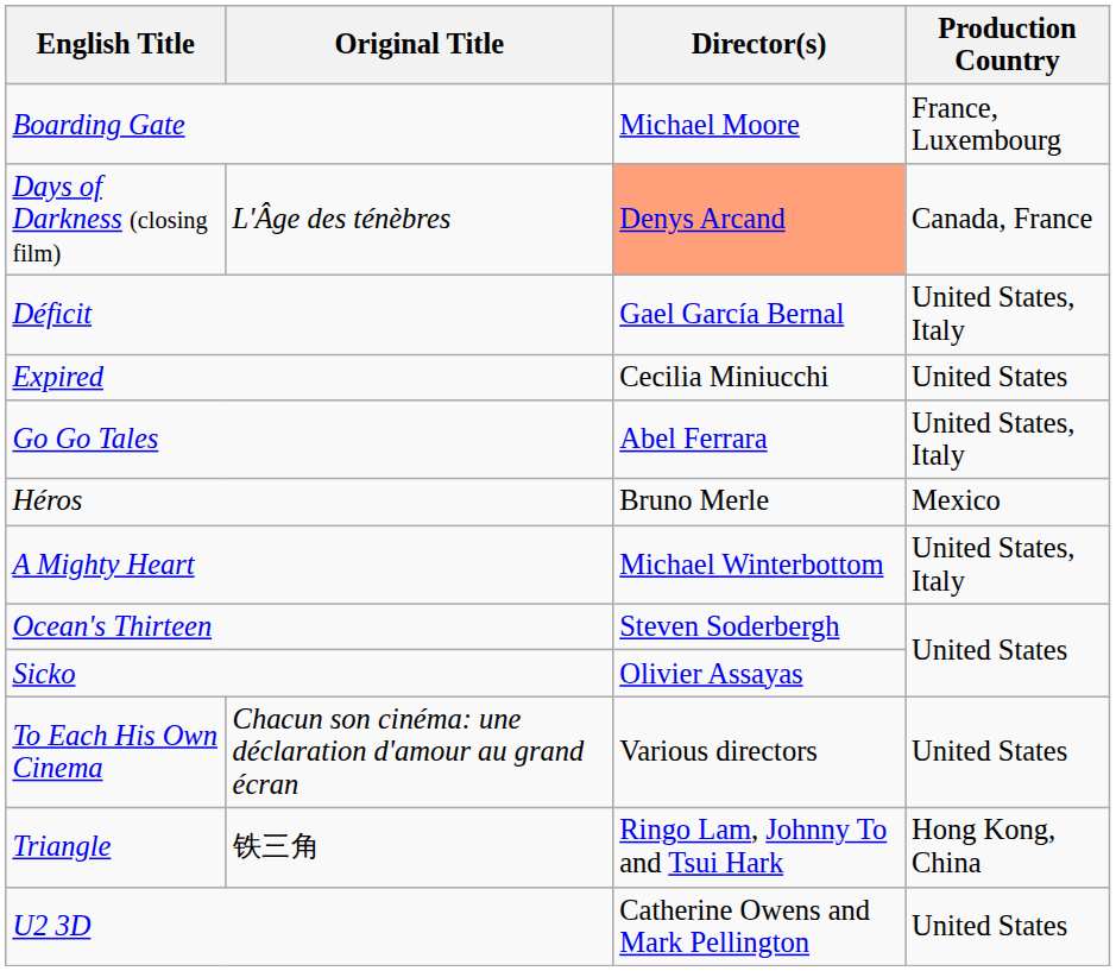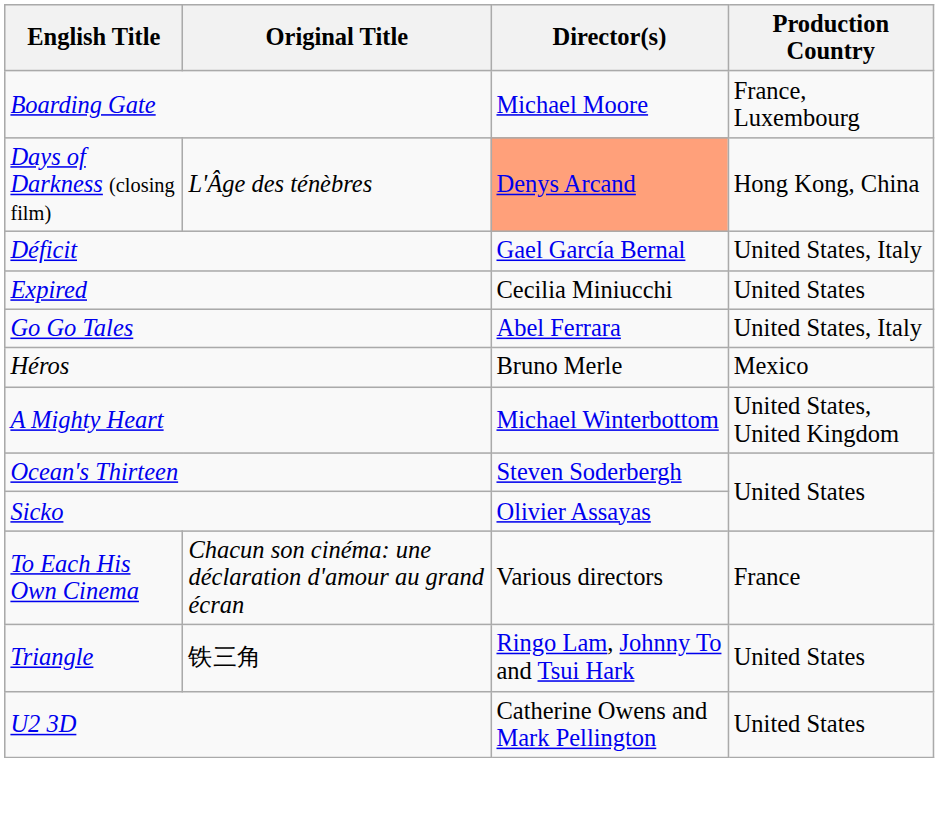Days of Darkness (closing film) | Production Country: Canada, France -> Hong Kong, China
A Mighty Heart | Production Country: United States, Italy -> United States, United Kingdom
To Each His Own Cinema | Production Country: United States -> France
Triangle | Production Country: Hong Kong, China -> United States
